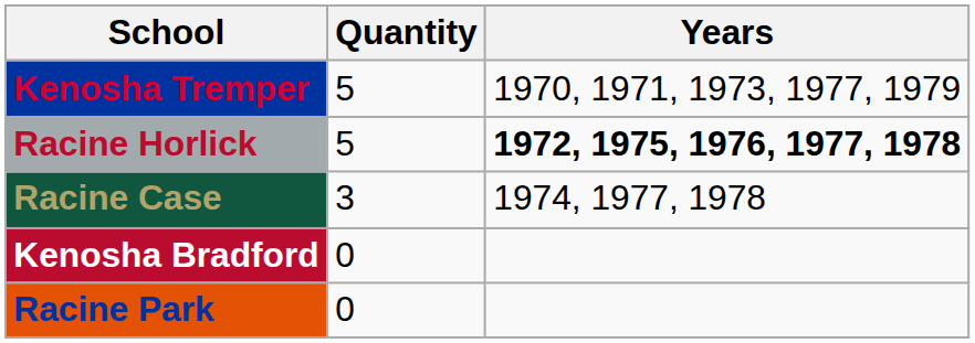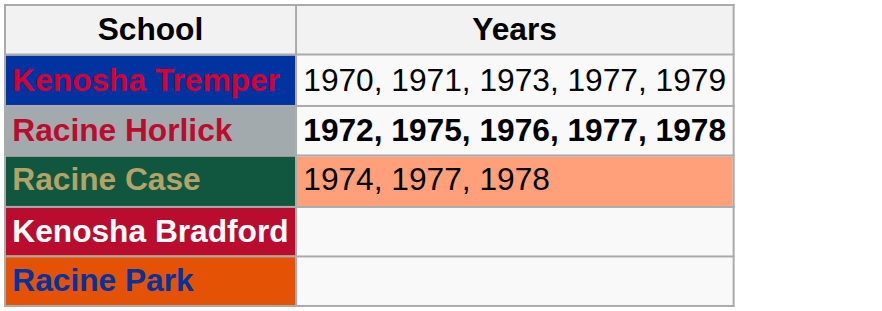- column: Quantity | 5 | 5 | 3 | 0 | 0
Racine Case | Years: no background -> lightsalmon background
